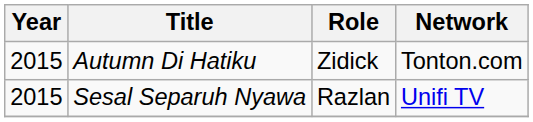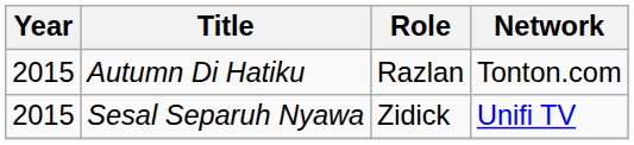Autumn Di Hatiku | Role: Zidick -> Razlan
Sesal Separuh Nyawa | Role: Razlan -> Zidick
